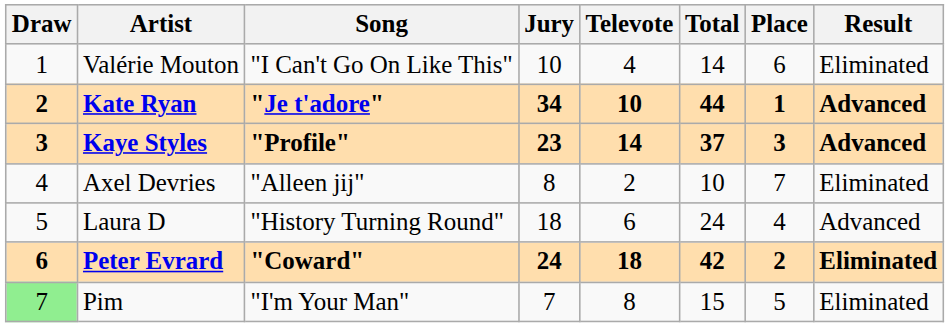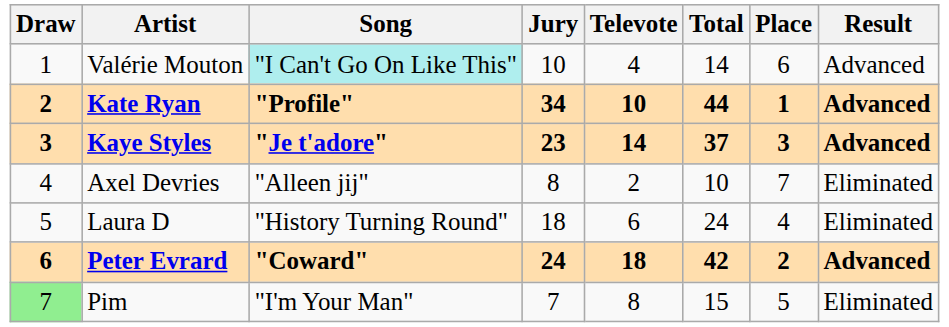Valérie Mouton | Song: no background -> paleturquoise background
Valérie Mouton | Result: Eliminated -> Advanced
Kate Ryan | Song: "Je t'adore" -> "Profile"
Kaye Styles | Song: "Profile" -> "Je t'adore"
Laura D | Result: Advanced -> Eliminated
Peter Evrard | Result: Eliminated -> Advanced
